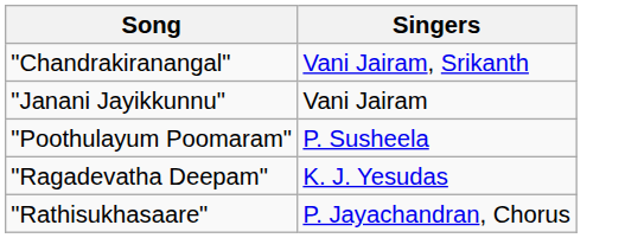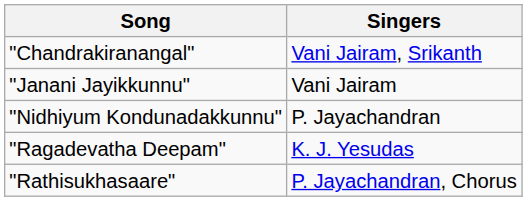+ row: "Nidhiyum Kondunadakkunnu" | P. Jayachandran
- row: "Poothulayum Poomaram" | P. Susheela
